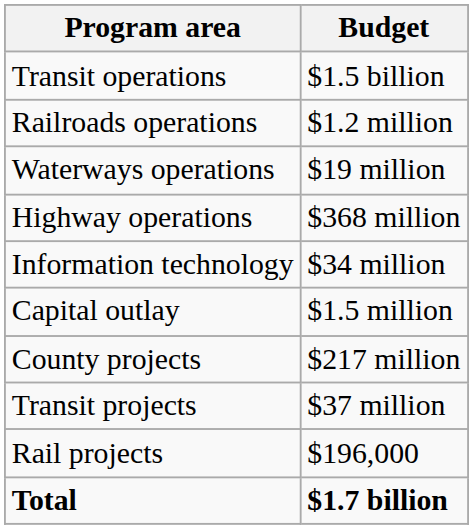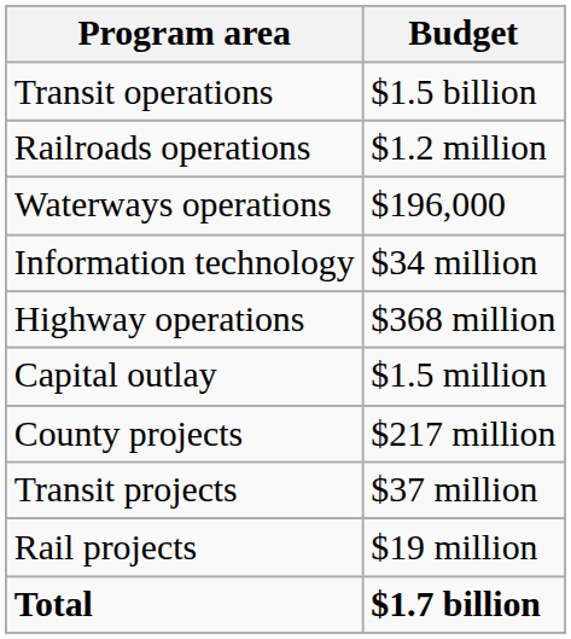Waterways operations | Budget: $19 million -> $196,000
rows swapped: Highway operations <-> Information technology
Rail projects | Budget: $196,000 -> $19 million
